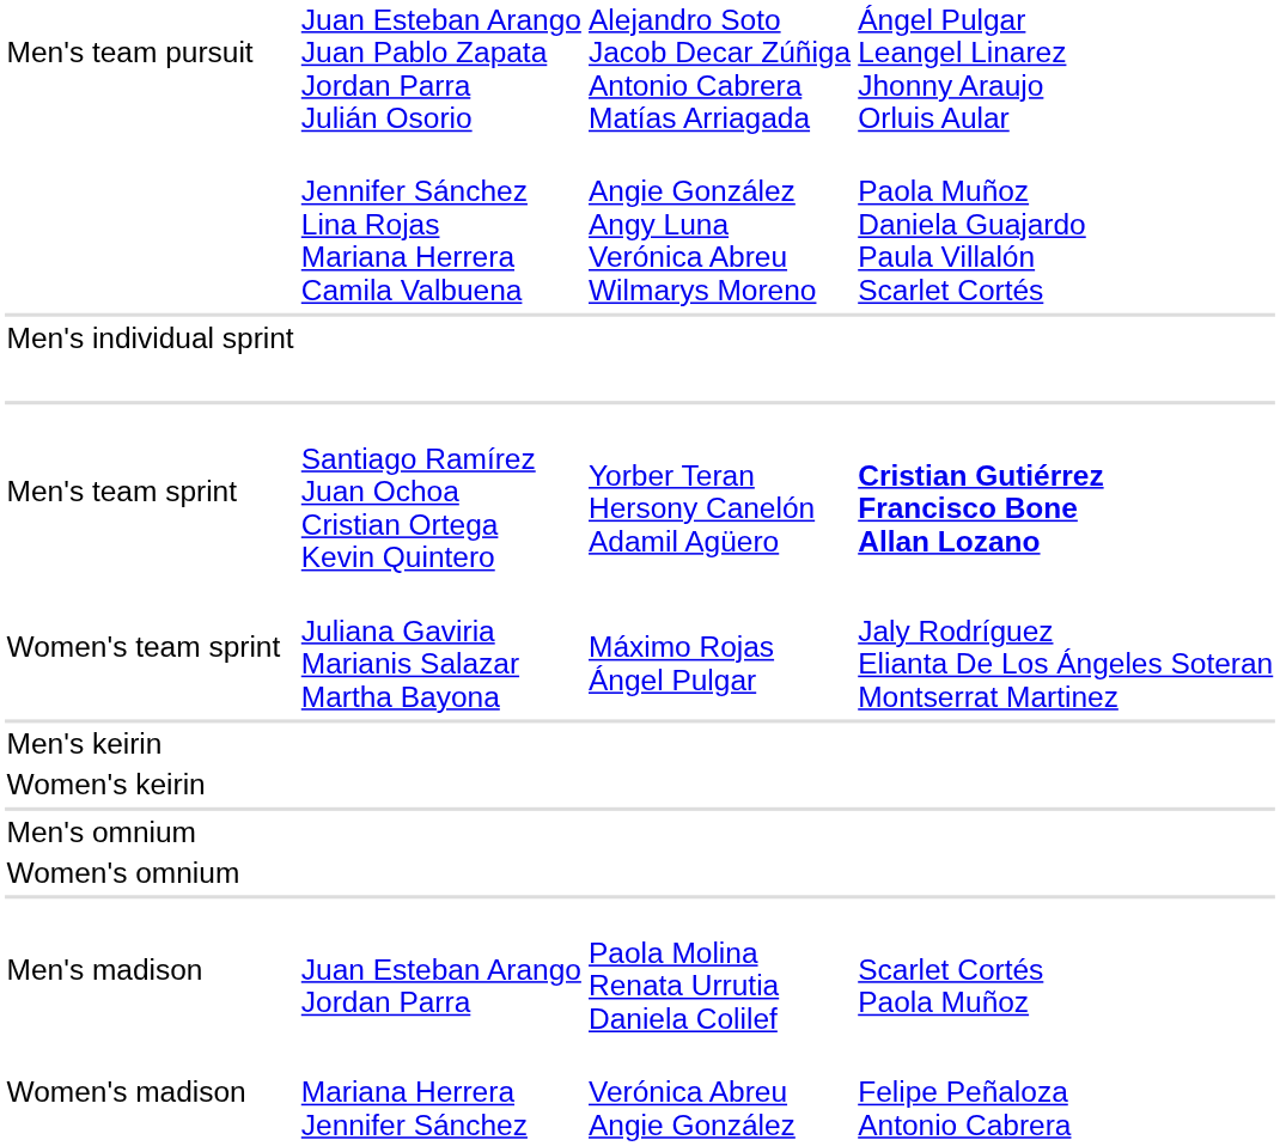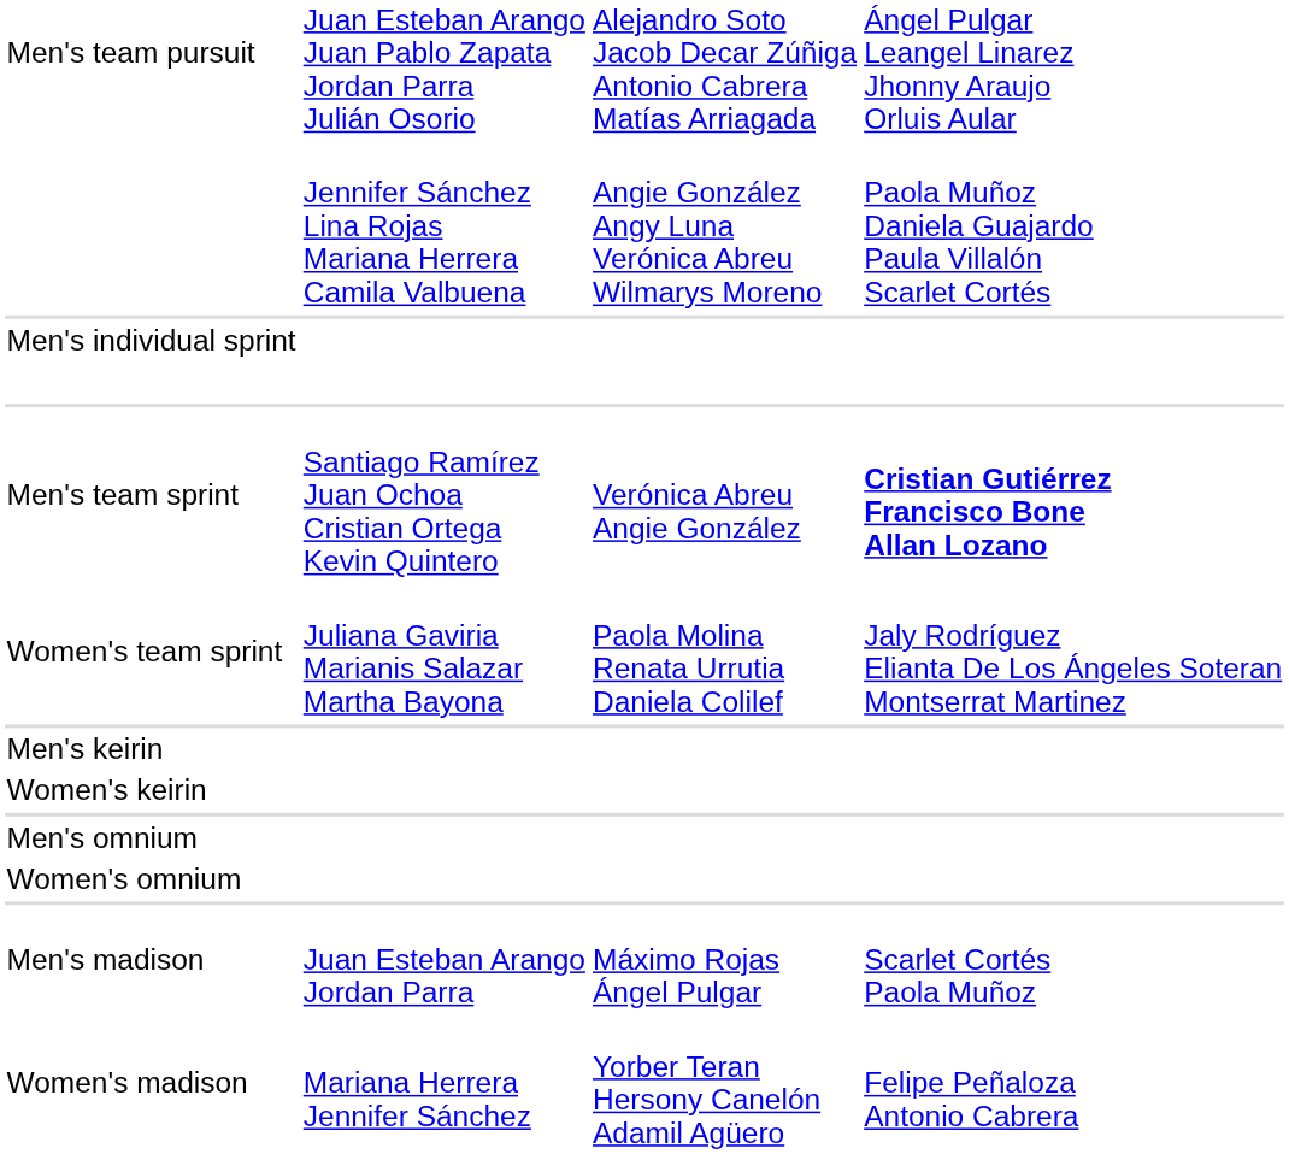Men's team sprint | column 3: Yorber Teran Hersony Canelón Adamil Agüero -> Verónica Abreu Angie González
Women's team sprint | column 3: Máximo Rojas Ángel Pulgar -> Paola Molina Renata Urrutia Daniela Colilef
Men's madison | column 3: Paola Molina Renata Urrutia Daniela Colilef -> Máximo Rojas Ángel Pulgar
Women's madison | column 3: Verónica Abreu Angie González -> Yorber Teran Hersony Canelón Adamil Agüero
